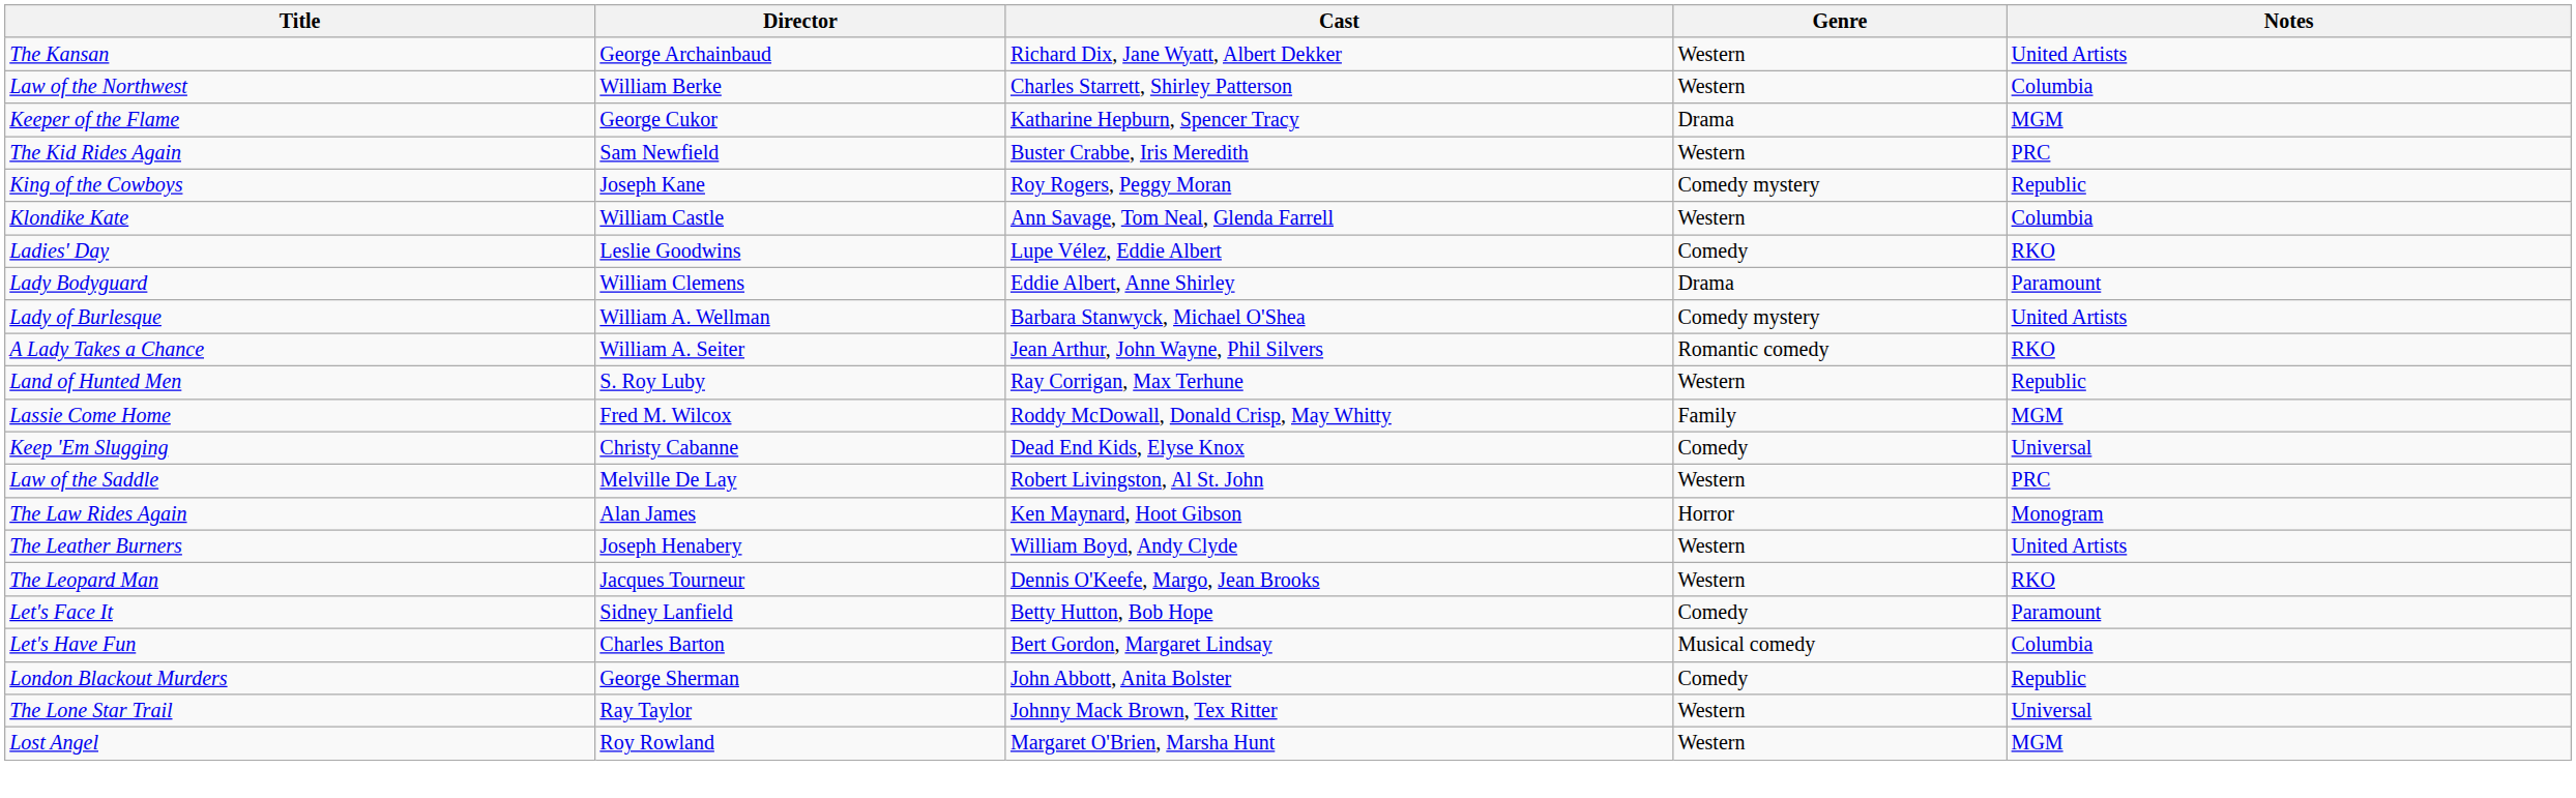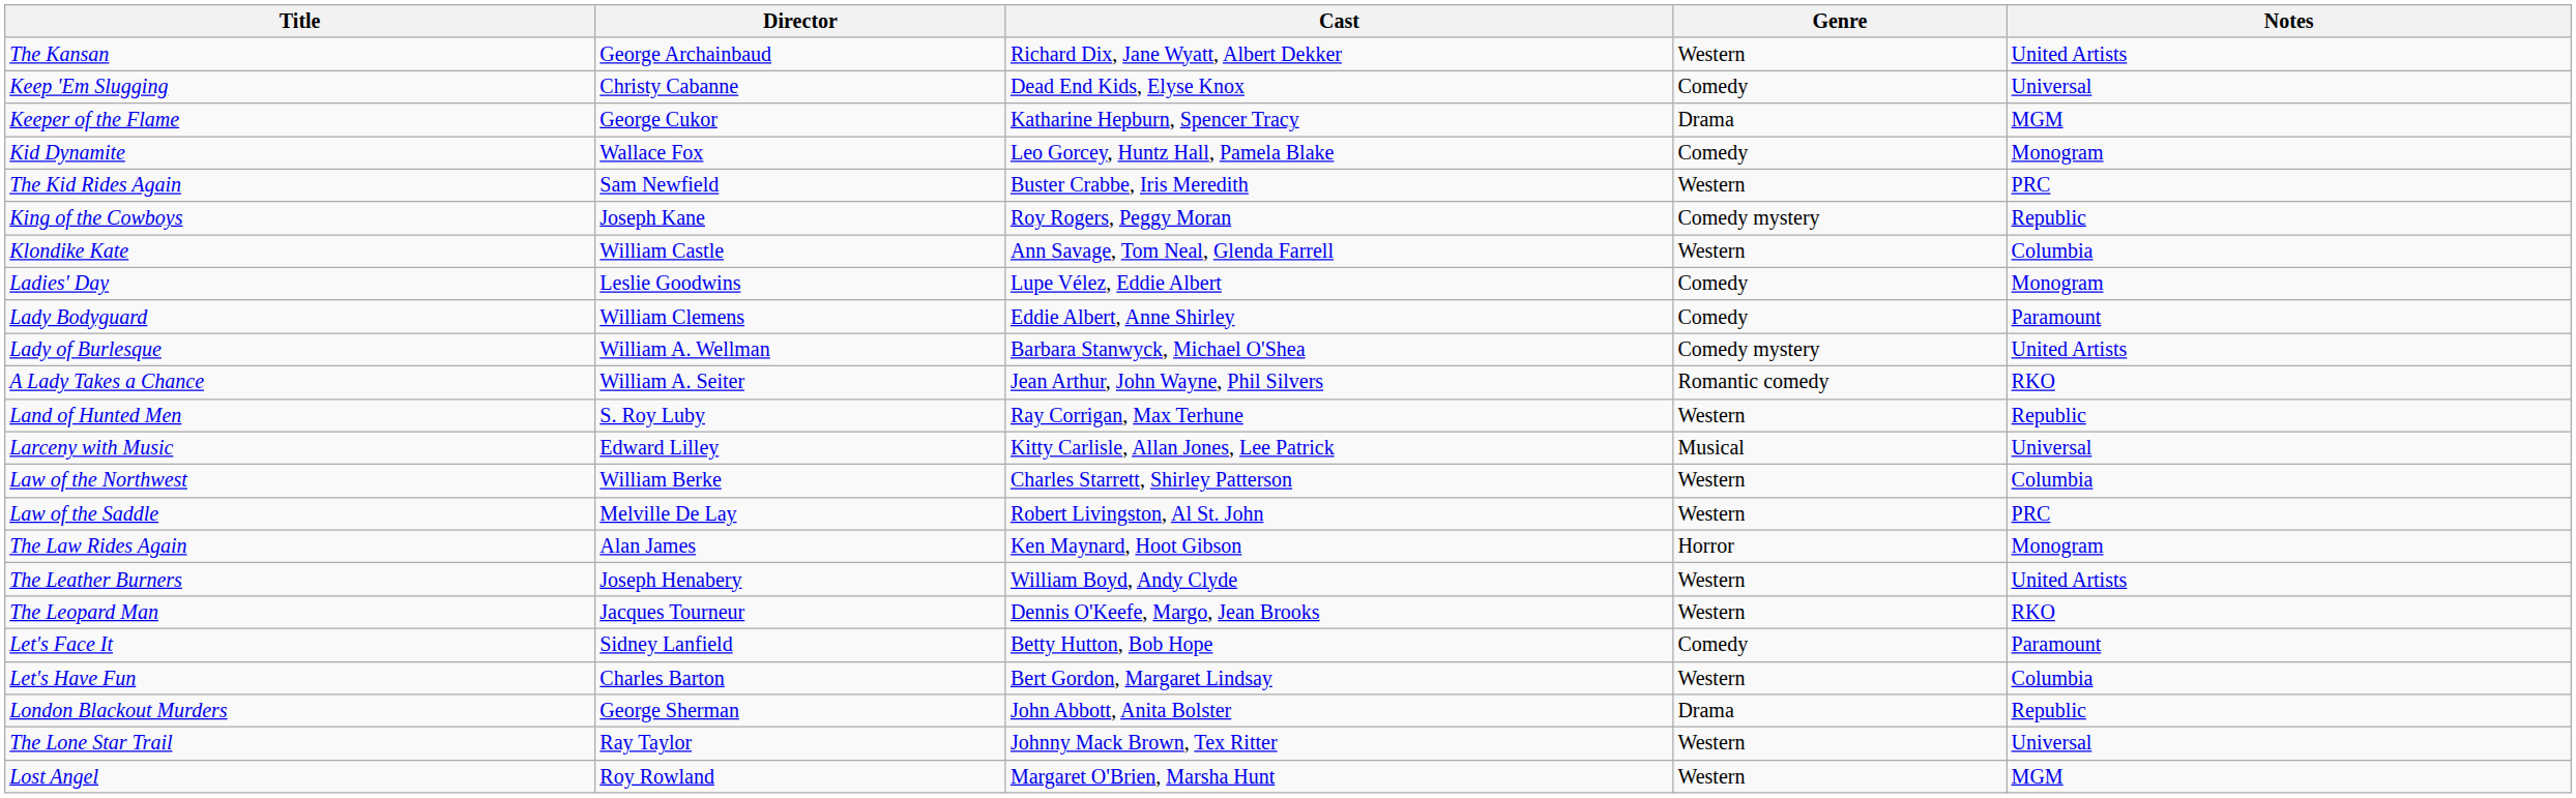rows swapped: Keep 'Em Slugging <-> Law of the Northwest
+ row: Kid Dynamite | Wallace Fox | Leo Gorcey, Huntz Hall, Pamela Blake | Comedy | Monogram
Ladies' Day | Notes: RKO -> Monogram
Lady Bodyguard | Genre: Drama -> Comedy
+ row: Larceny with Music | Edward Lilley | Kitty Carlisle, Allan Jones, Lee Patrick | Musical | Universal
- row: Lassie Come Home | Fred M. Wilcox | Roddy McDowall, Donald Crisp, May Whitty | Family | MGM
Let's Have Fun | Genre: Musical comedy -> Western
London Blackout Murders | Genre: Comedy -> Drama
